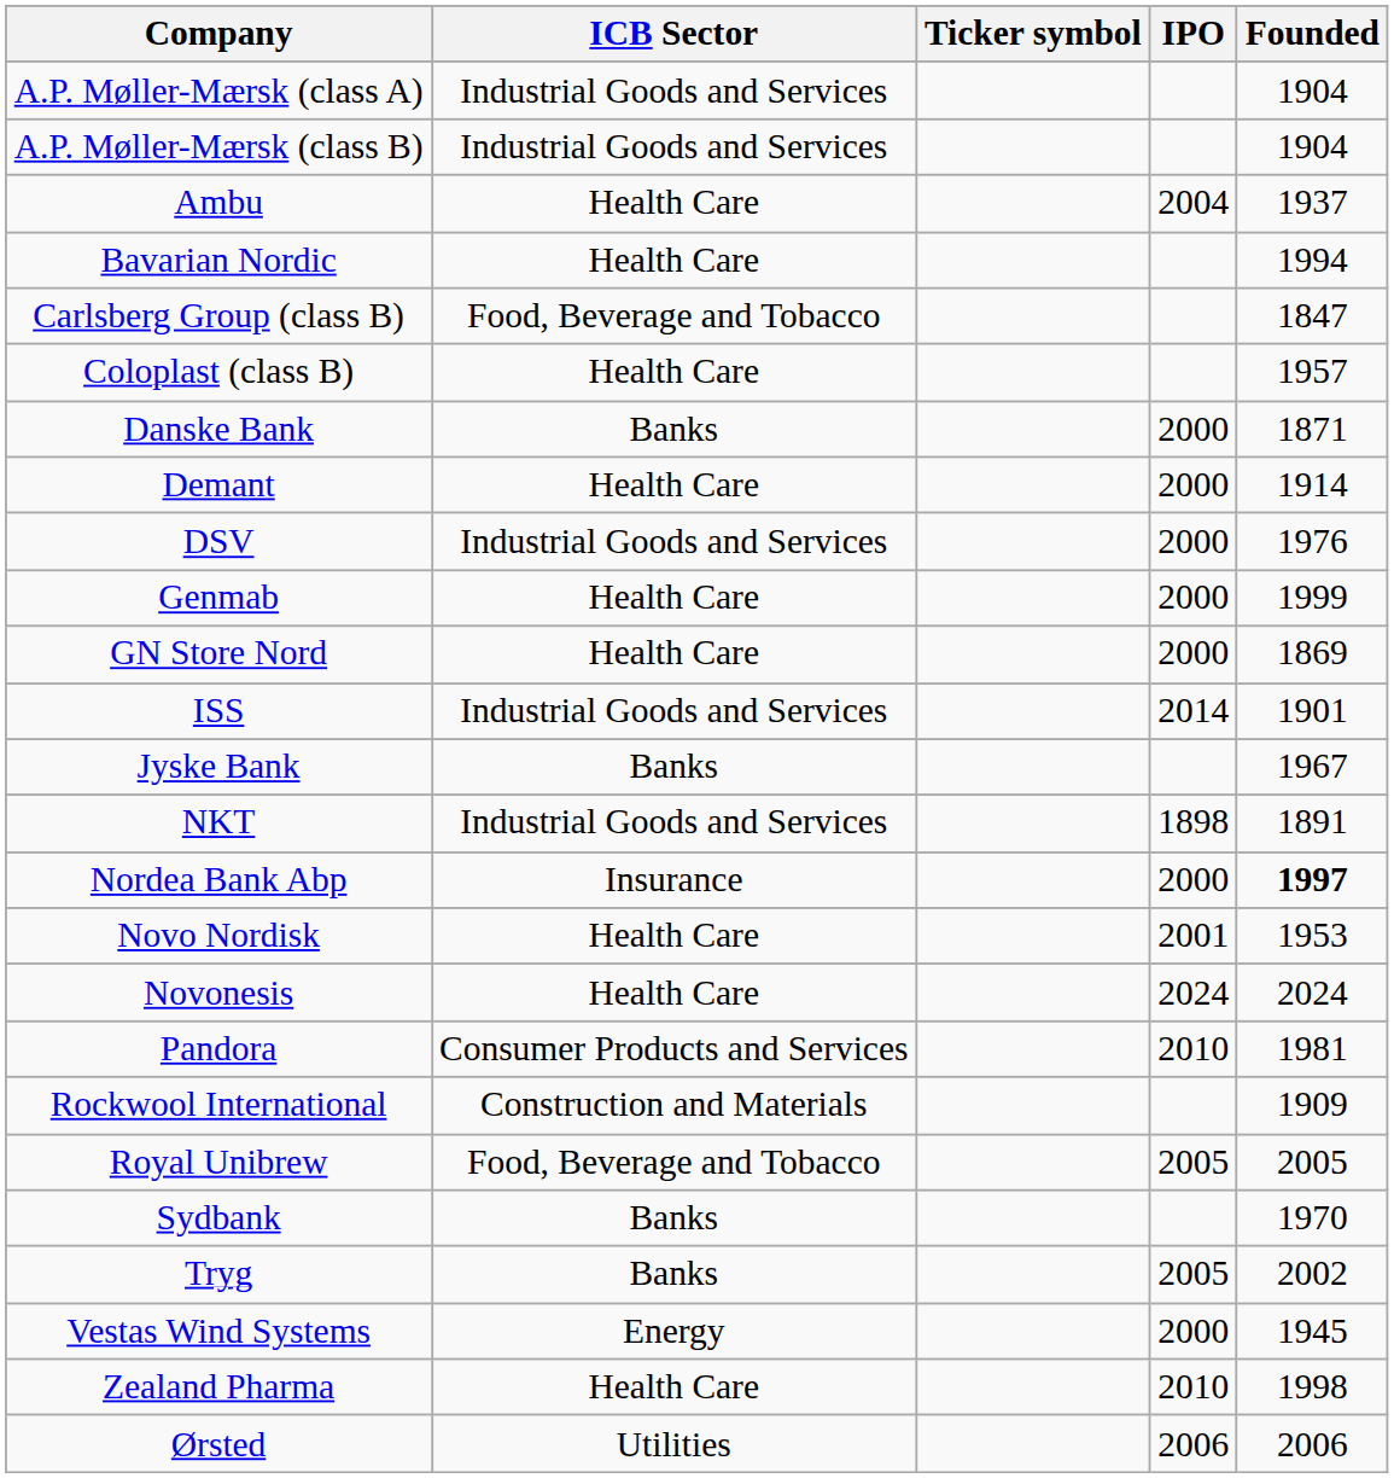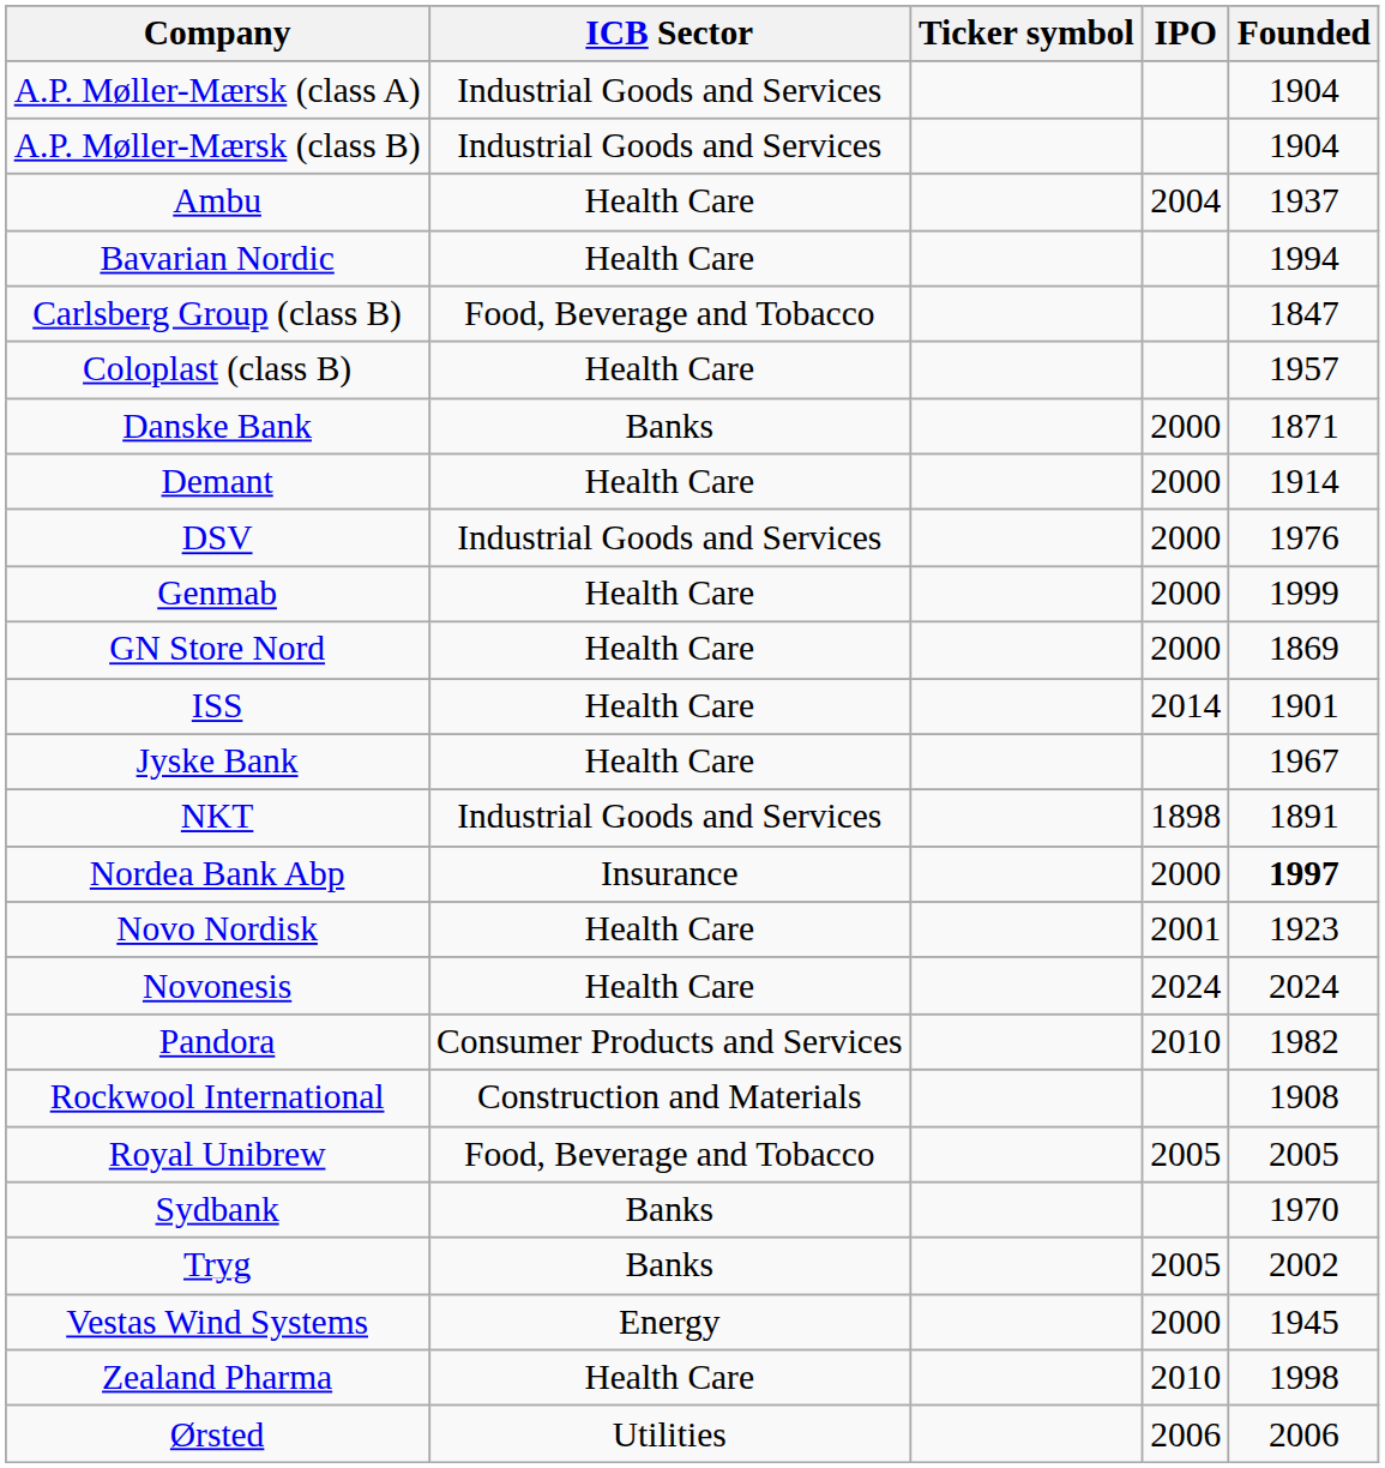ISS | ICB Sector: Industrial Goods and Services -> Health Care
Jyske Bank | ICB Sector: Banks -> Health Care
Novo Nordisk | Founded: 1953 -> 1923
Pandora | Founded: 1981 -> 1982
Rockwool International | Founded: 1909 -> 1908
